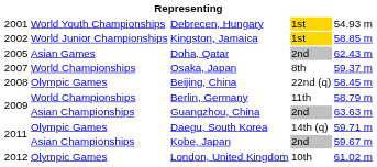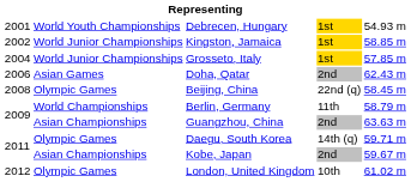+ row: 2004 | World Junior Championships | Grosseto, Italy | 1st | 57.85 m
Doha, Qatar | column 1: 2005 -> 2006
- row: 2007 | World Championships | Osaka, Japan | 8th | 59.37 m
